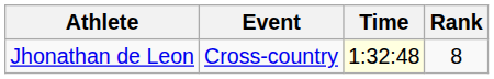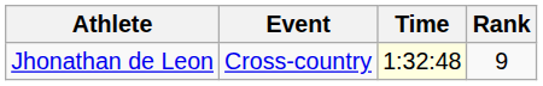Jhonathan de Leon | Rank: 8 -> 9
